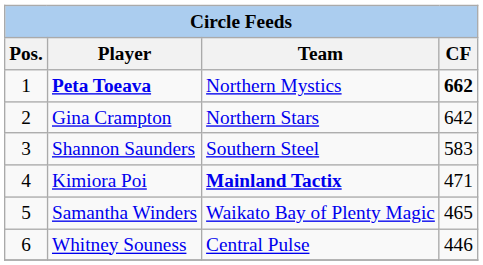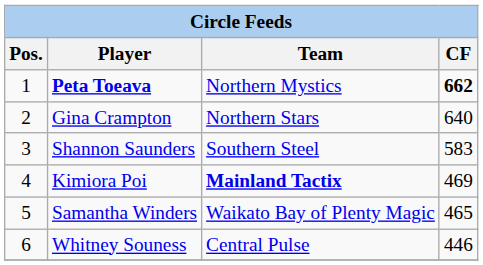Gina Crampton | CF: 642 -> 640
Kimiora Poi | CF: 471 -> 469
